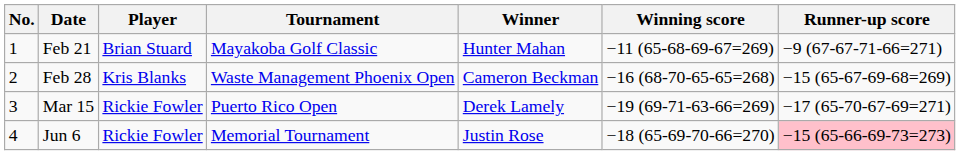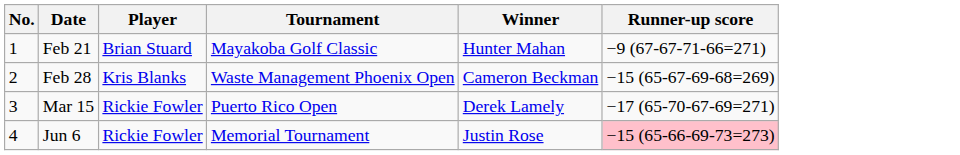- column: Winning score | −11 (65-68-69-67=269) | −16 (68-70-65-65=268) | −19 (69-71-63-66=269) | −18 (65-69-70-66=270)
